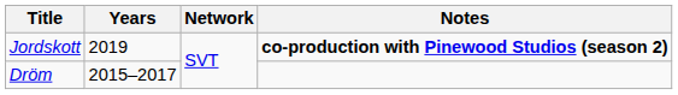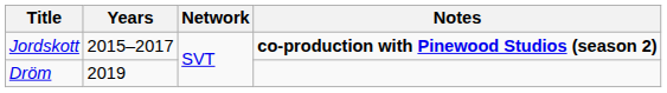Jordskott | Years: 2019 -> 2015–2017
Dröm | Years: 2015–2017 -> 2019
